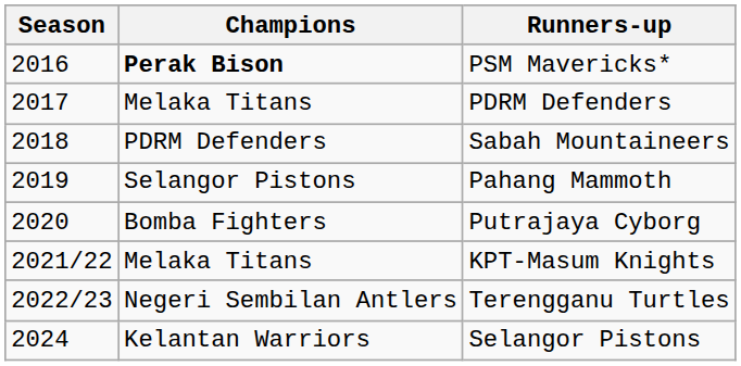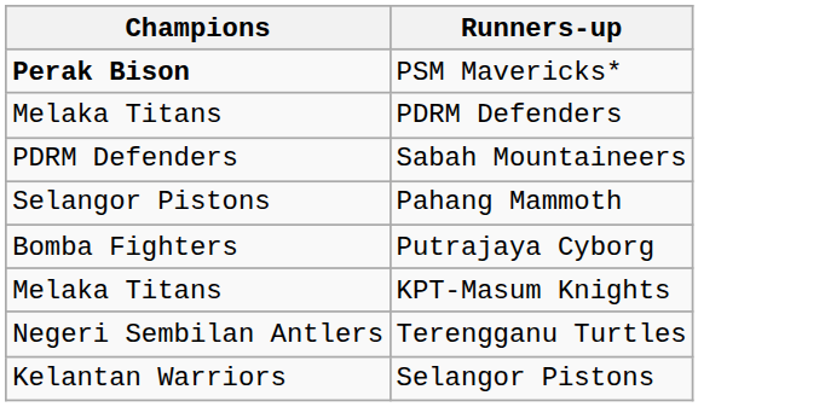- column: Season | 2016 | 2017 | 2018 | 2019 | 2020 | 2021/22 | 2022/23 | 2024
